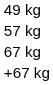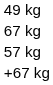rows swapped: 57 kg <-> 67 kg
